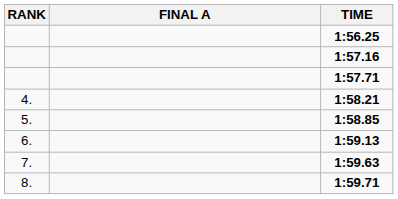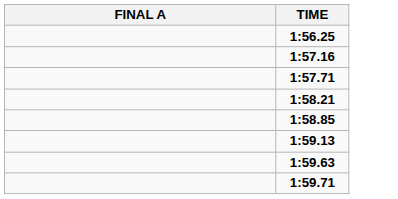- column: RANK | 4. | 5. | 6. | 7. | 8.
